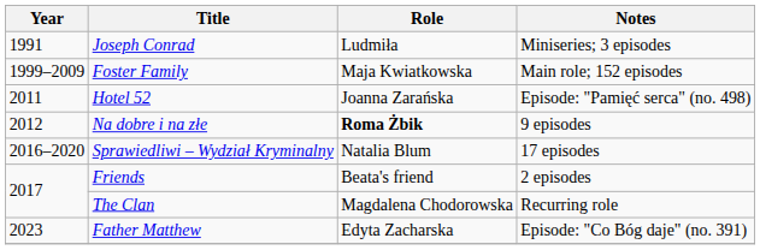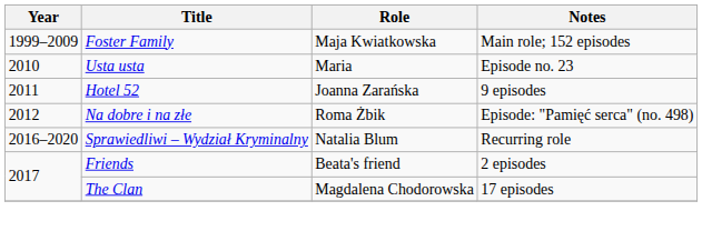- row: 1991 | Joseph Conrad | Ludmiła | Miniseries; 3 episodes
+ row: 2010 | Usta usta | Maria | Episode no. 23
Hotel 52 | Notes: Episode: "Pamięć serca" (no. 498) -> 9 episodes
Na dobre i na złe | Role: bold -> normal
Na dobre i na złe | Notes: 9 episodes -> Episode: "Pamięć serca" (no. 498)
Sprawiedliwi – Wydział Kryminalny | Notes: 17 episodes -> Recurring role
The Clan | Notes: Recurring role -> 17 episodes
- row: 2023 | Father Matthew | Edyta Zacharska | Episode: "Co Bóg daje" (no. 391)
